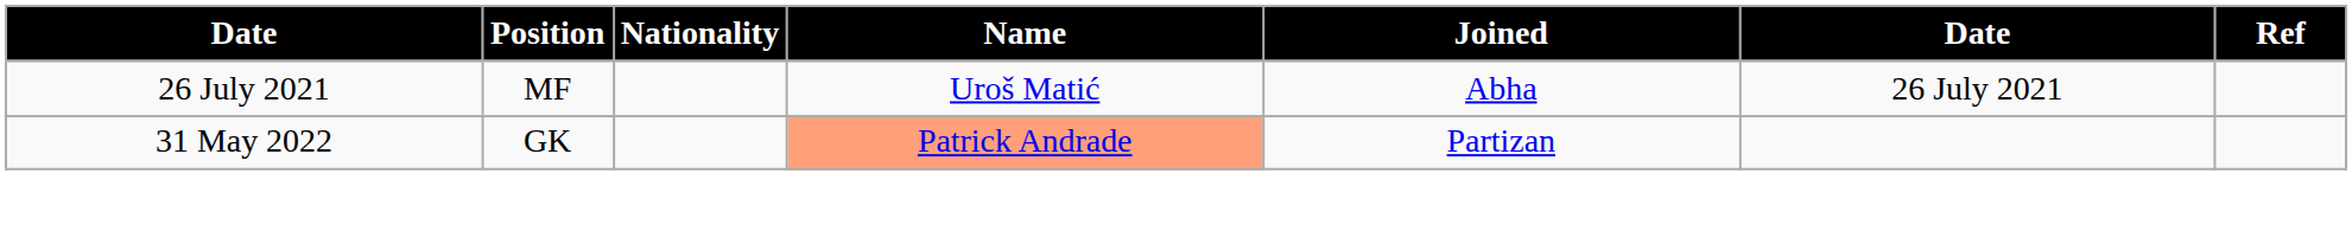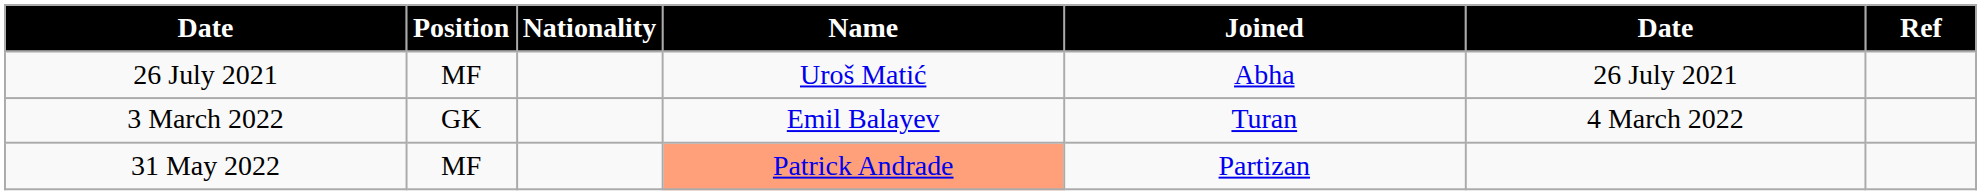+ row: 3 March 2022 | GK | Emil Balayev | Turan | 4 March 2022
31 May 2022 | Position: GK -> MF
